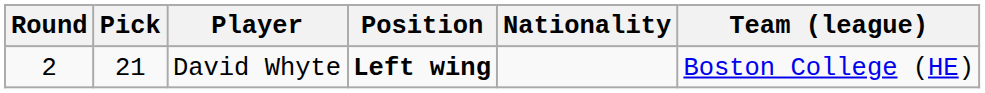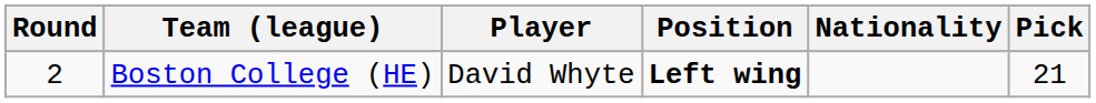columns swapped: Pick <-> Team (league)
